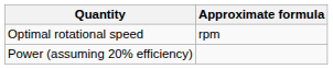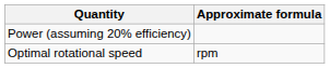rows swapped: Power (assuming 20% efficiency) <-> Optimal rotational speed
